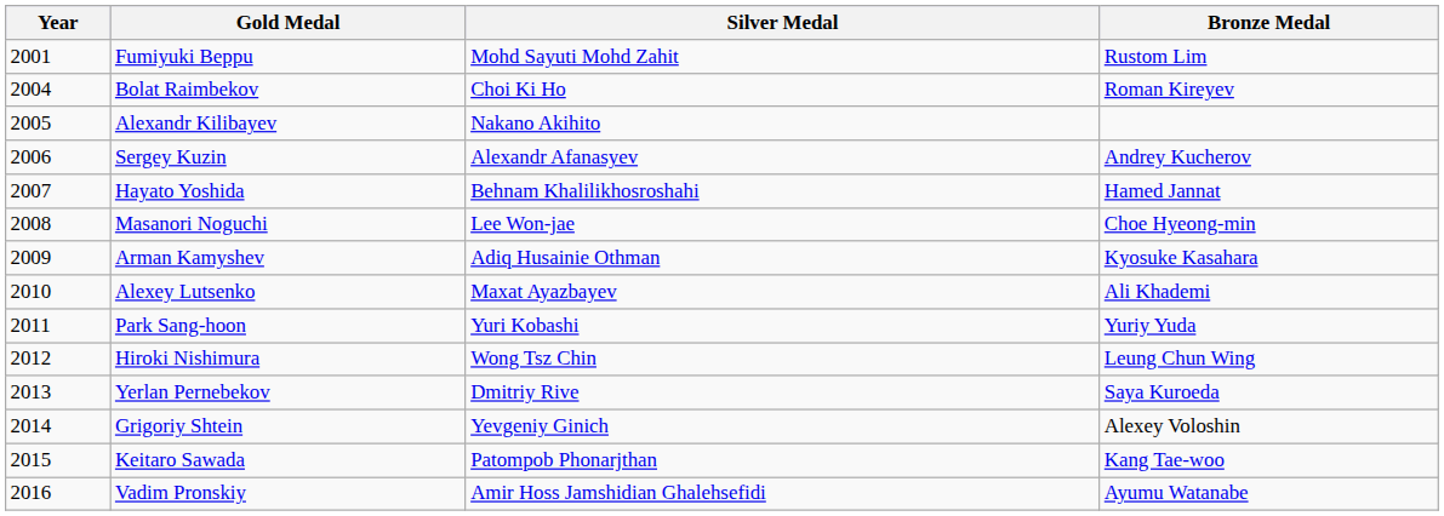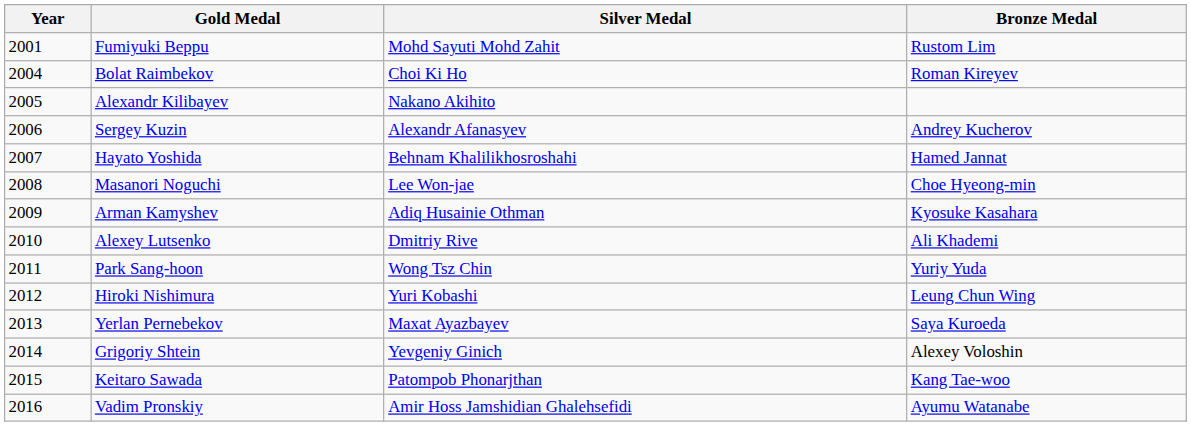Alexey Lutsenko | Silver Medal: Maxat Ayazbayev -> Dmitriy Rive
Park Sang-hoon | Silver Medal: Yuri Kobashi -> Wong Tsz Chin
Hiroki Nishimura | Silver Medal: Wong Tsz Chin -> Yuri Kobashi
Yerlan Pernebekov | Silver Medal: Dmitriy Rive -> Maxat Ayazbayev
